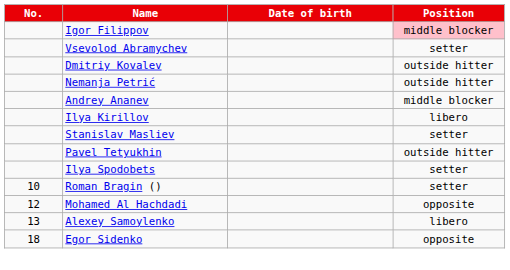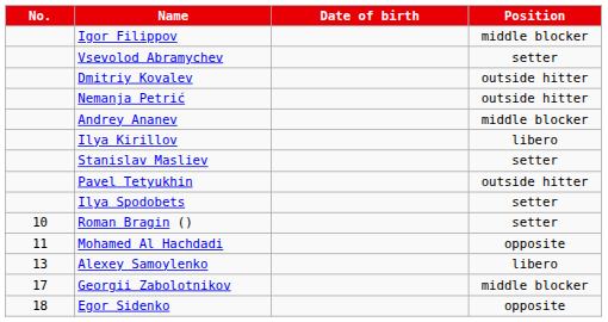Igor Filippov | Position: pink background -> no background
Mohamed Al Hachdadi | No.: 12 -> 11
+ row: 17 | Georgii Zabolotnikov | middle blocker
